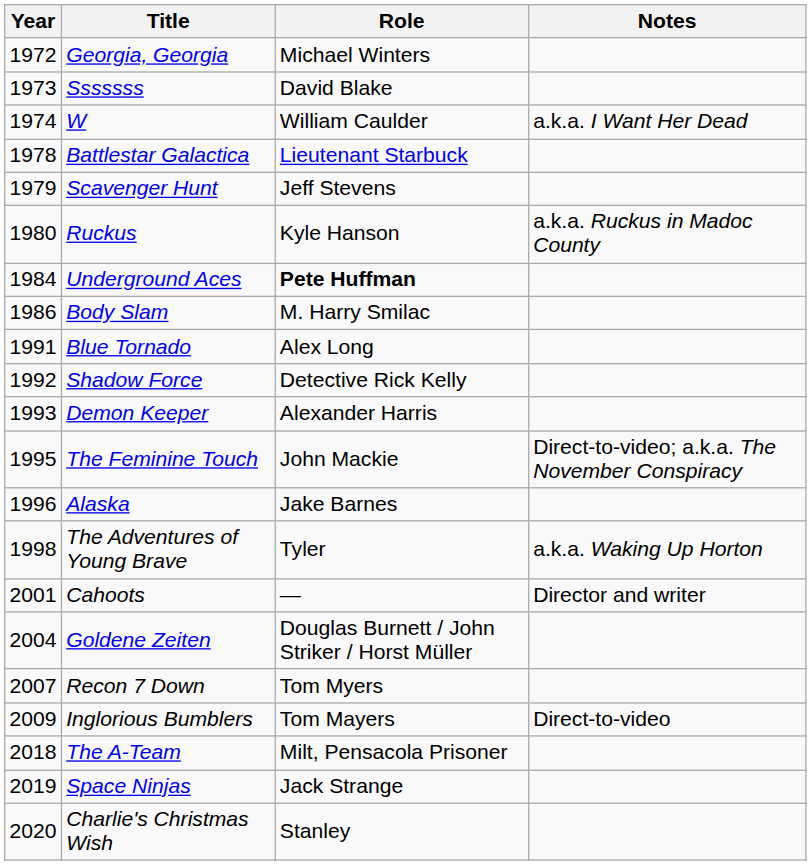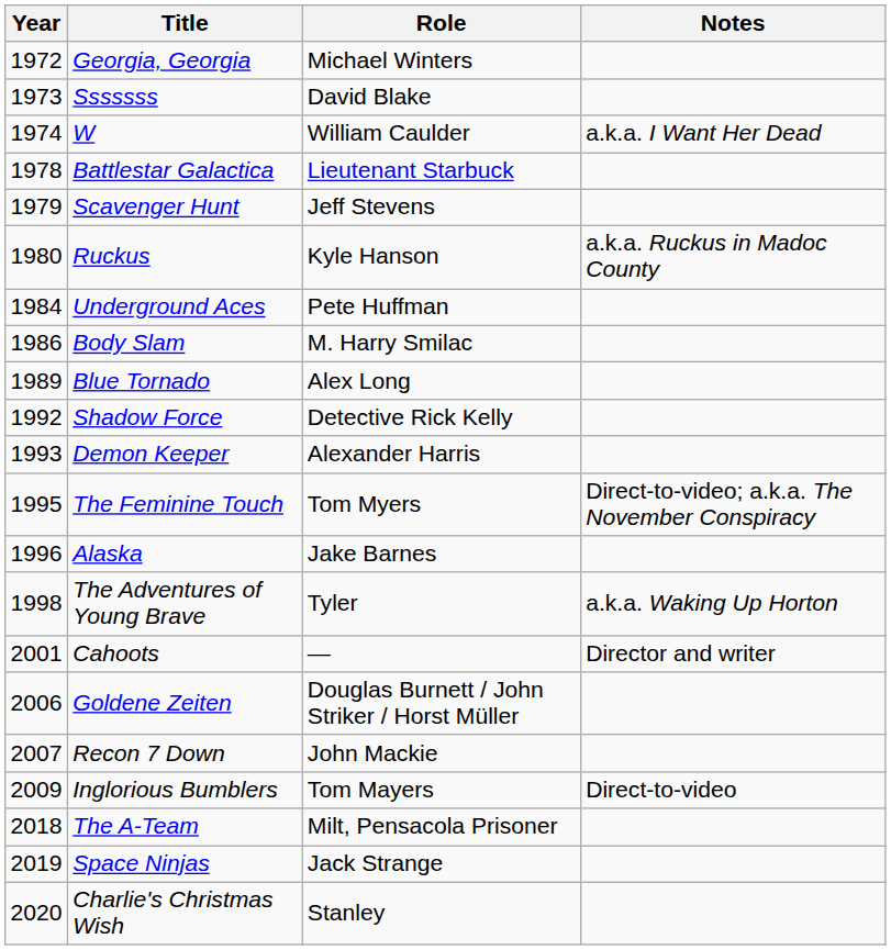Underground Aces | Role: bold -> normal
Blue Tornado | Year: 1991 -> 1989
The Feminine Touch | Role: John Mackie -> Tom Myers
Goldene Zeiten | Year: 2004 -> 2006
Recon 7 Down | Role: Tom Myers -> John Mackie
